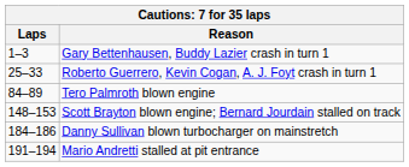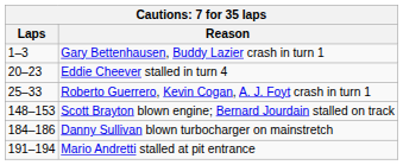+ row: 20–23 | Eddie Cheever stalled in turn 4
- row: 84–89 | Tero Palmroth blown engine
